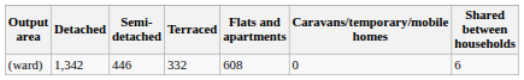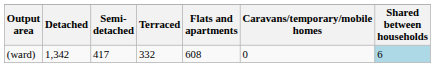(ward) | Semi-detached: 446 -> 417
(ward) | Shared between households: no background -> lightblue background
